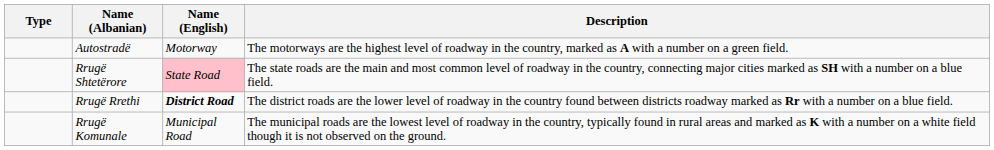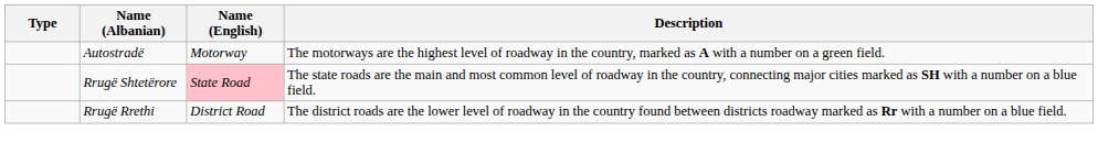Rrugë Rrethi | Name (English): bold -> normal
- row: Rrugë Komunale | Municipal Road | The municipal roads are the lowest level of roadway in the country, typically found in rural areas and marked as K with a number on a white field though it is not observed on the ground.
